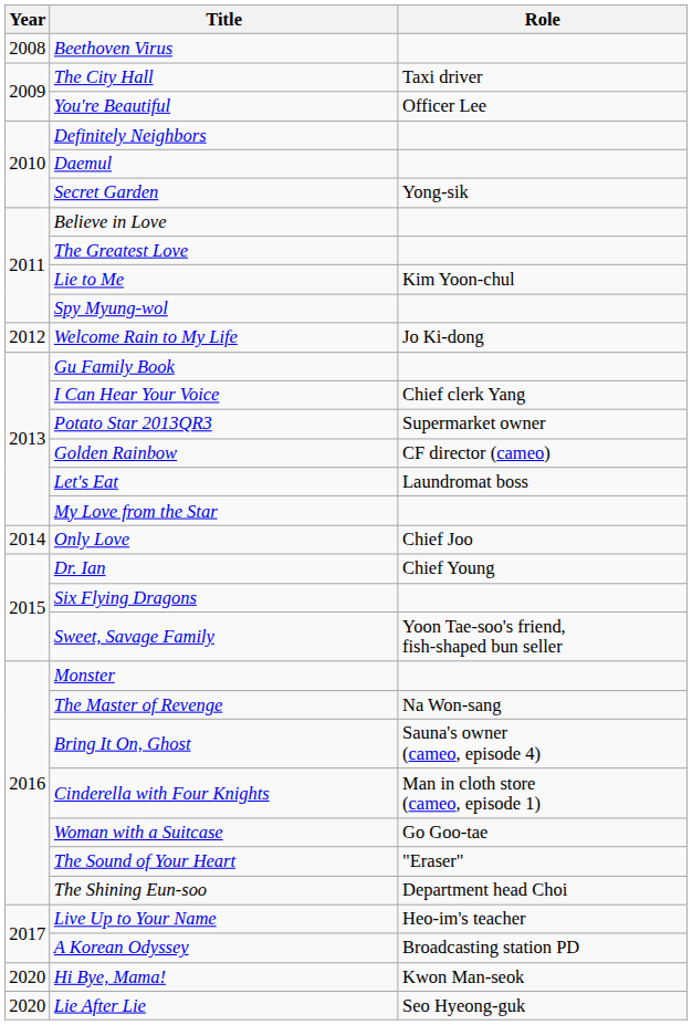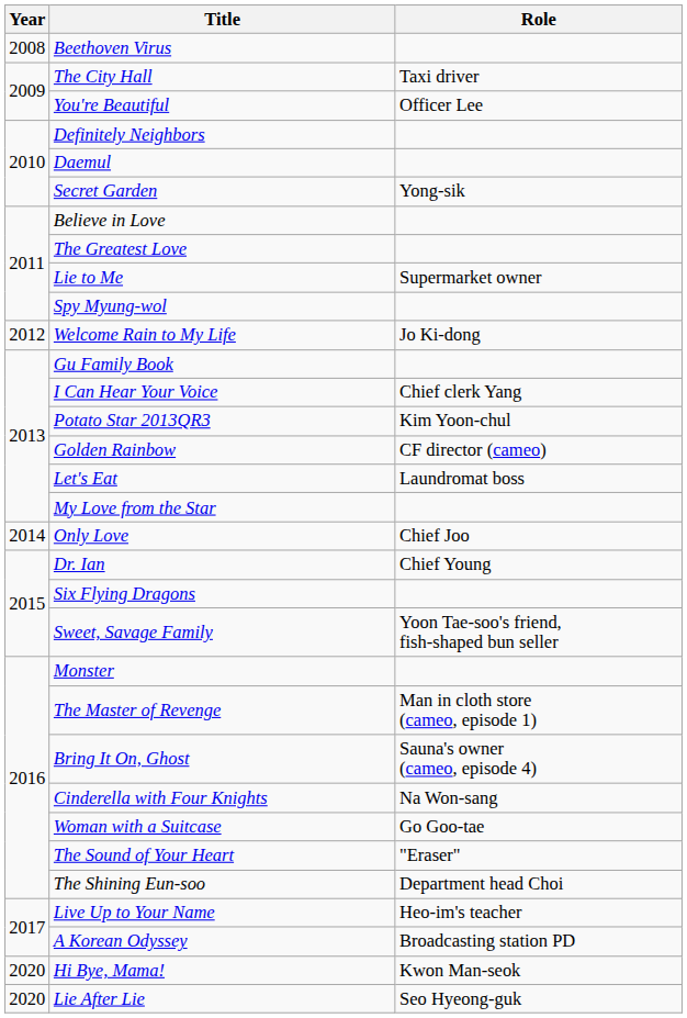Lie to Me | Role: Kim Yoon-chul -> Supermarket owner
Potato Star 2013QR3 | Role: Supermarket owner -> Kim Yoon-chul
The Master of Revenge | Role: Na Won-sang -> Man in cloth store (cameo, episode 1)
Cinderella with Four Knights | Role: Man in cloth store (cameo, episode 1) -> Na Won-sang
